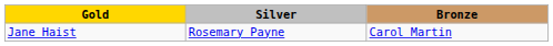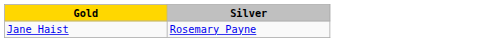- column: Bronze | Carol Martin
